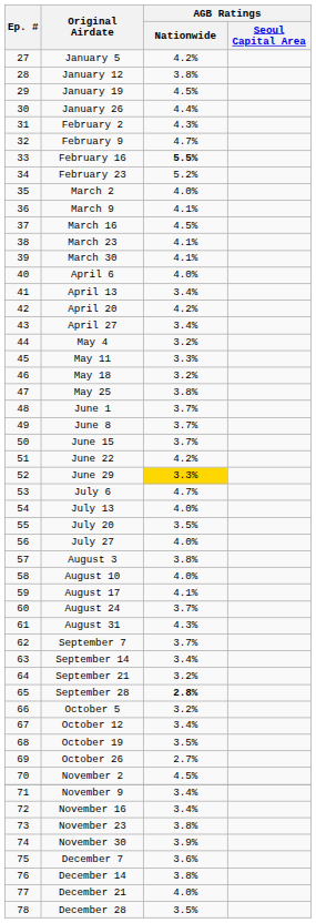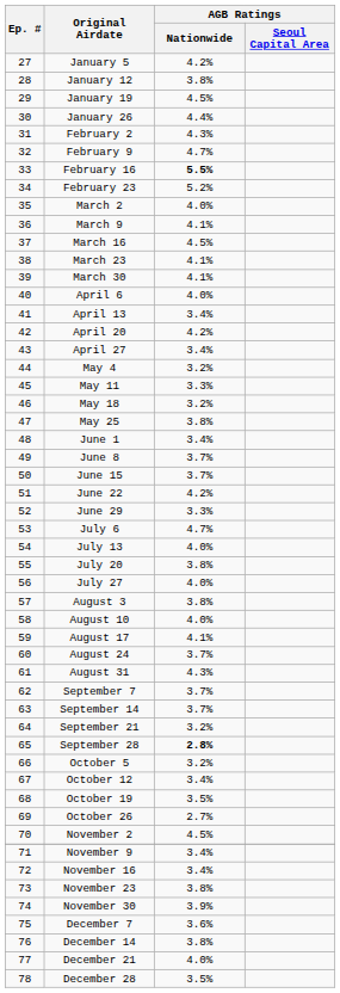June 1 | AGB Ratings / Nationwide: 3.7% -> 3.4%
June 29 | AGB Ratings / Nationwide: gold background -> no background
July 20 | AGB Ratings / Nationwide: 3.5% -> 3.8%
September 14 | AGB Ratings / Nationwide: 3.4% -> 3.7%
